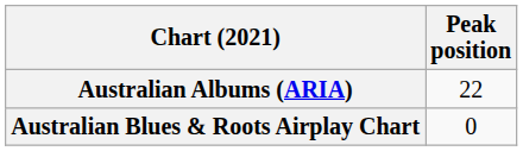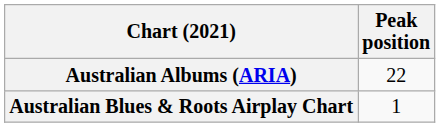Australian Blues & Roots Airplay Chart | Peak position: 0 -> 1
